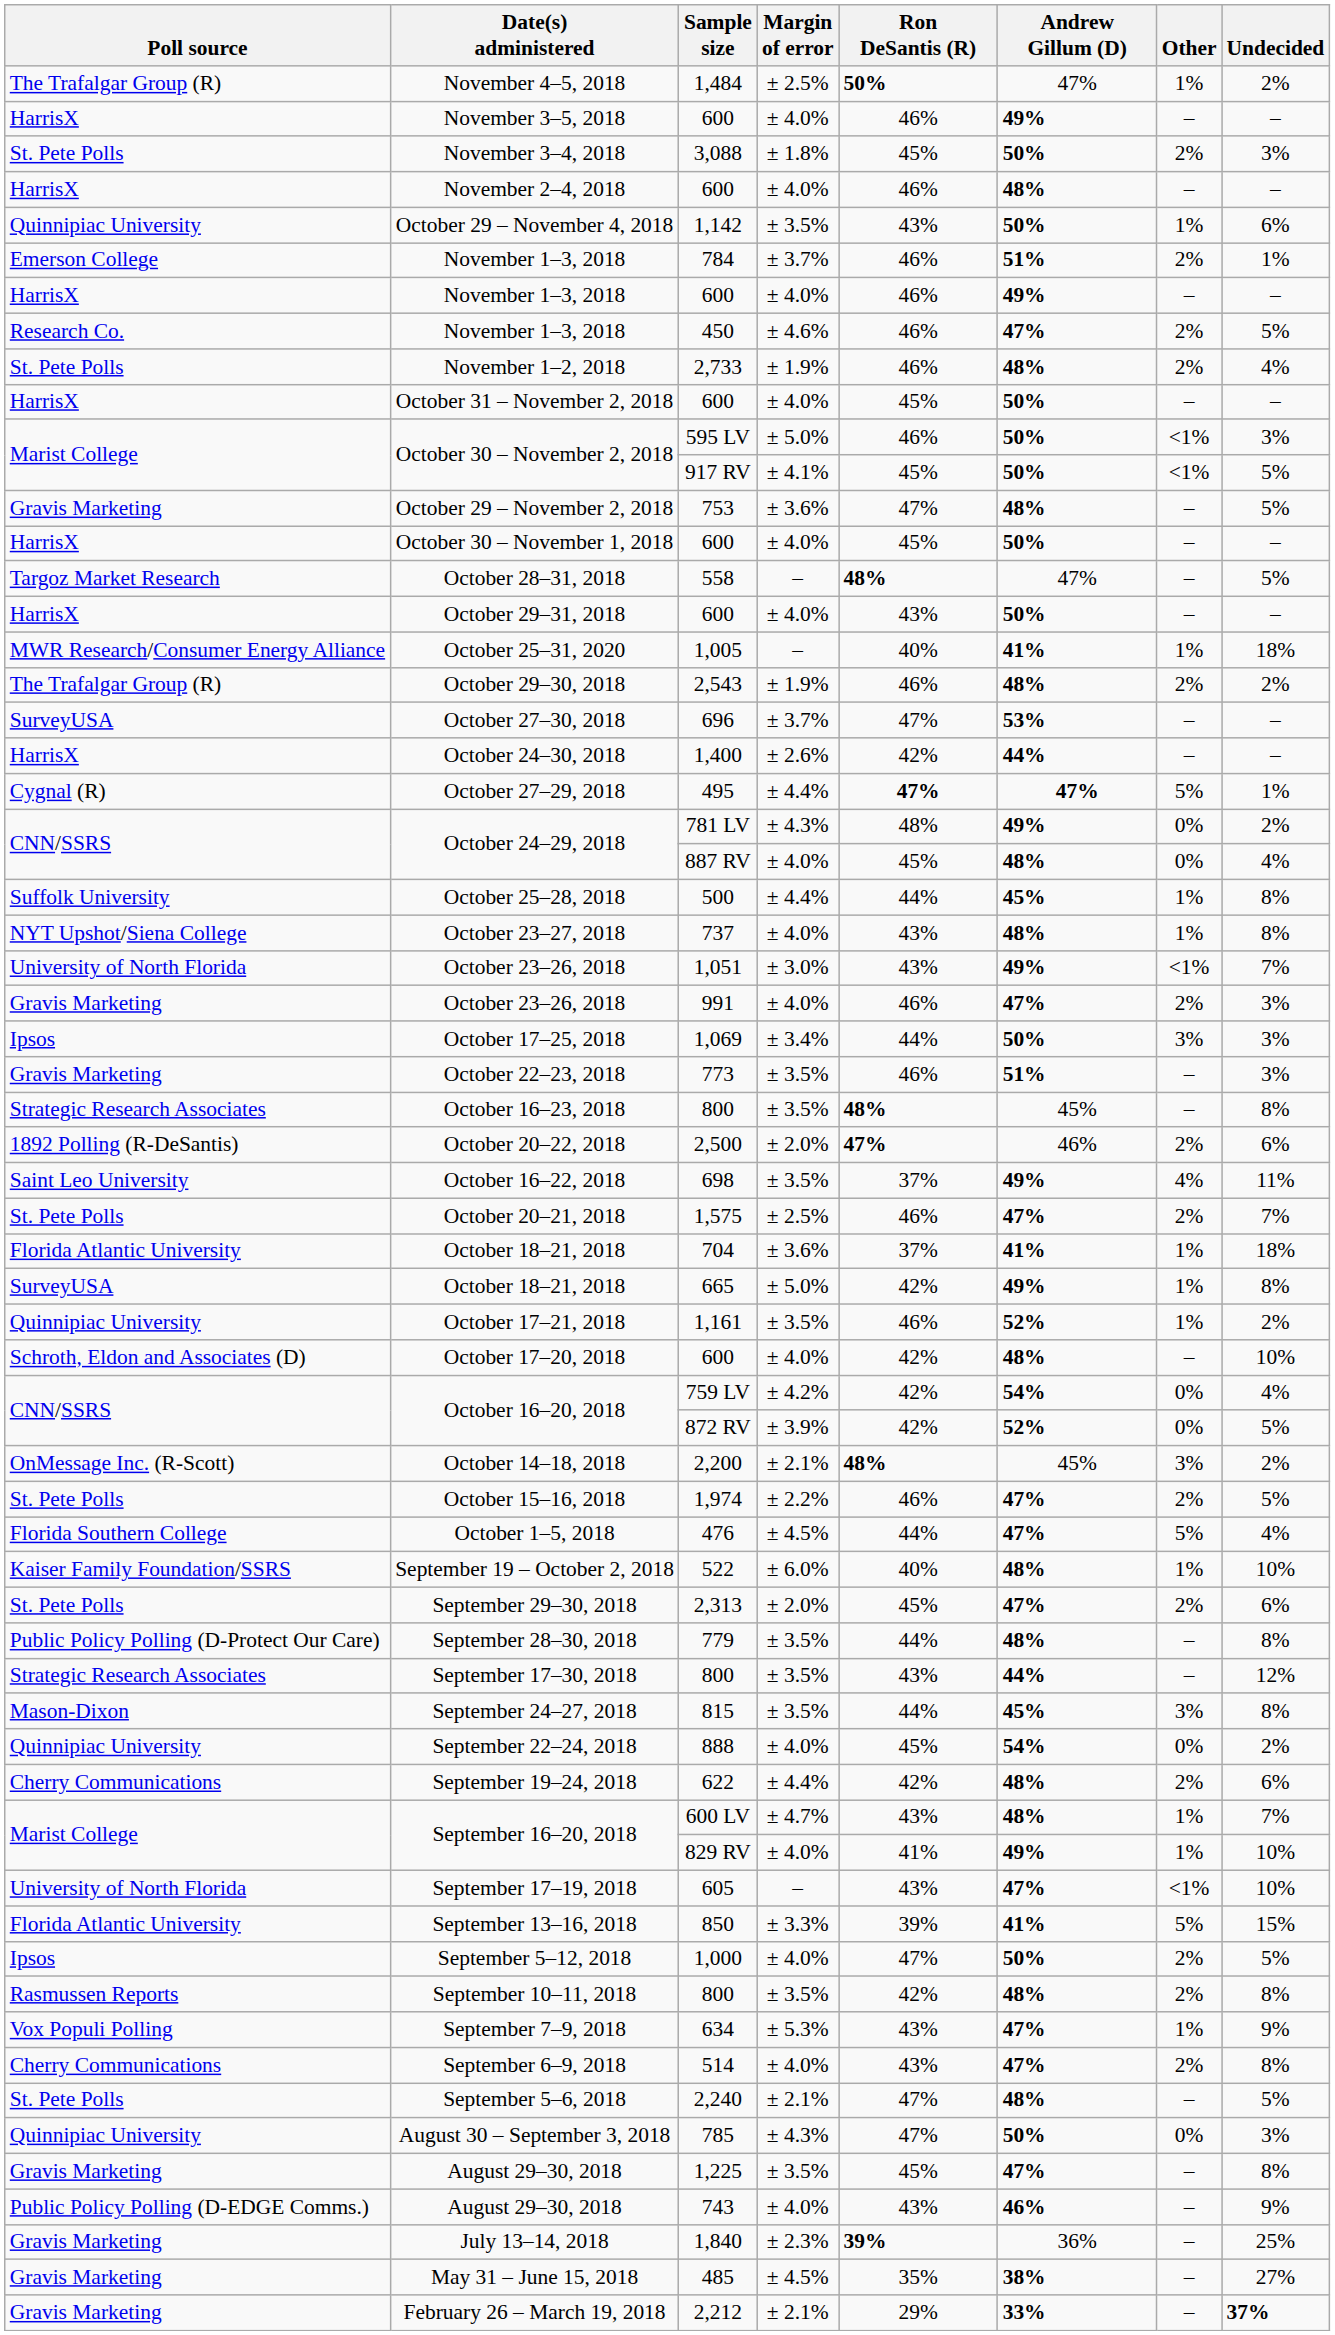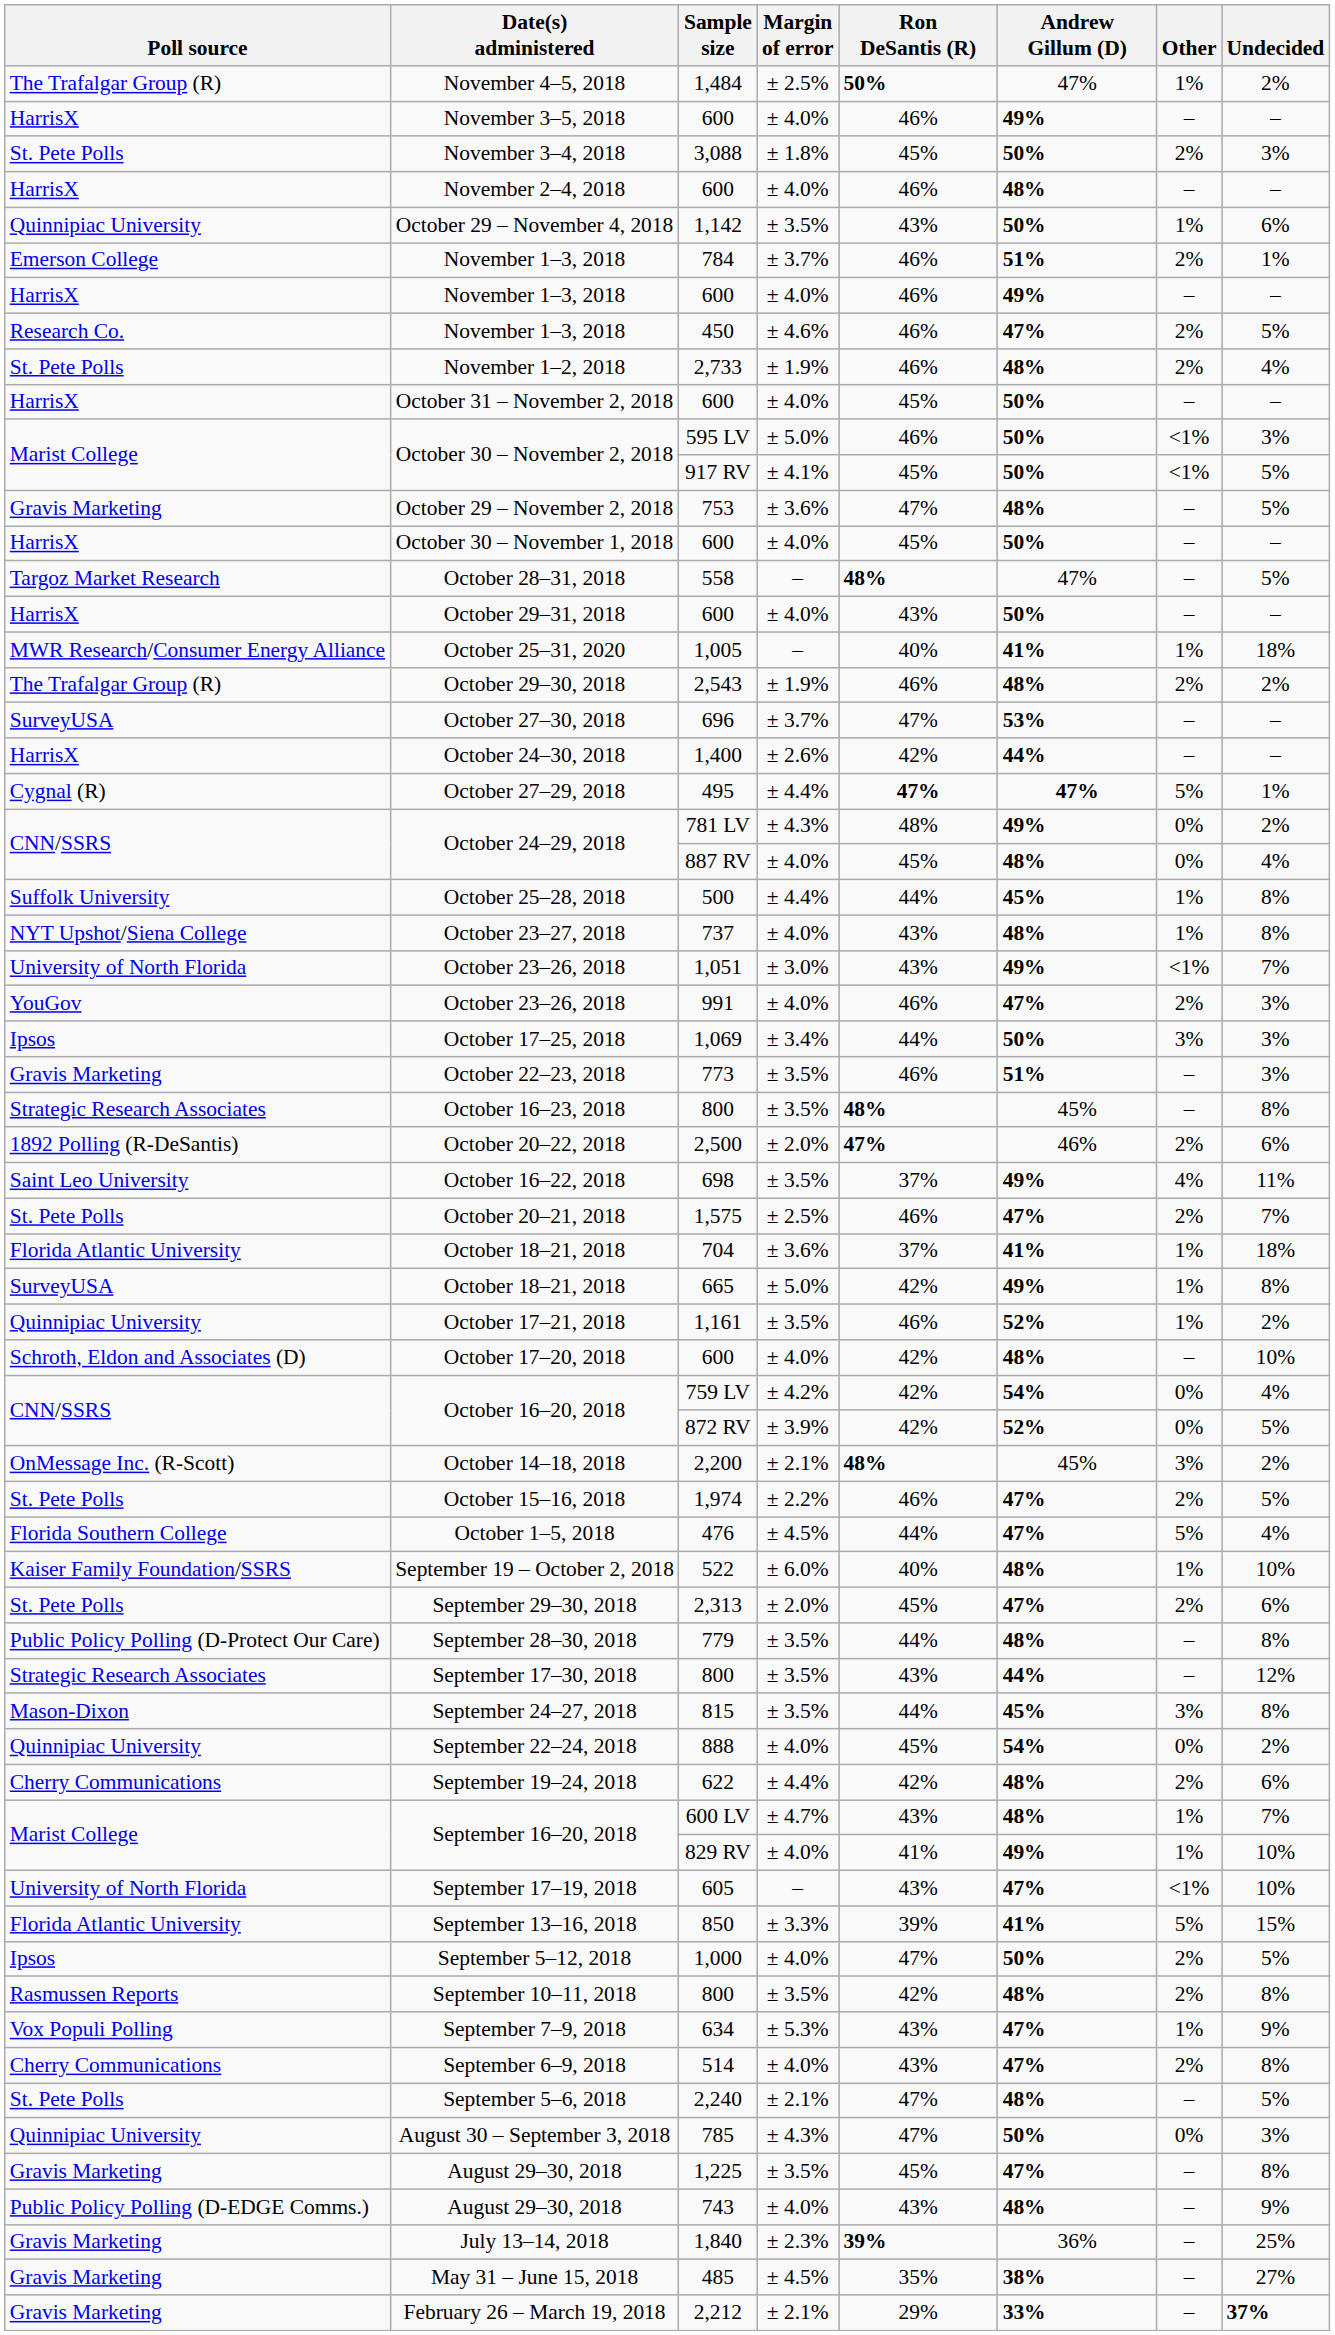991 | Poll source: Gravis Marketing -> YouGov
743 | Andrew Gillum (D): 46% -> 48%
